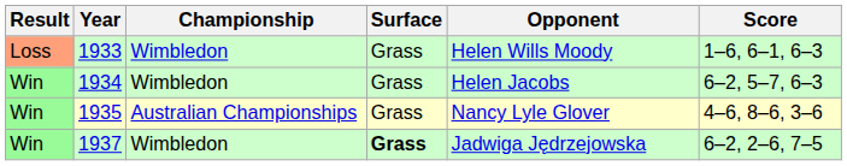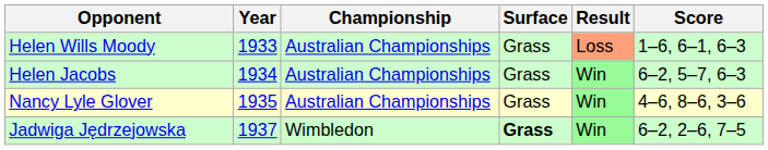columns swapped: Result <-> Opponent
1933 | Championship: Wimbledon -> Australian Championships
1934 | Championship: Wimbledon -> Australian Championships
